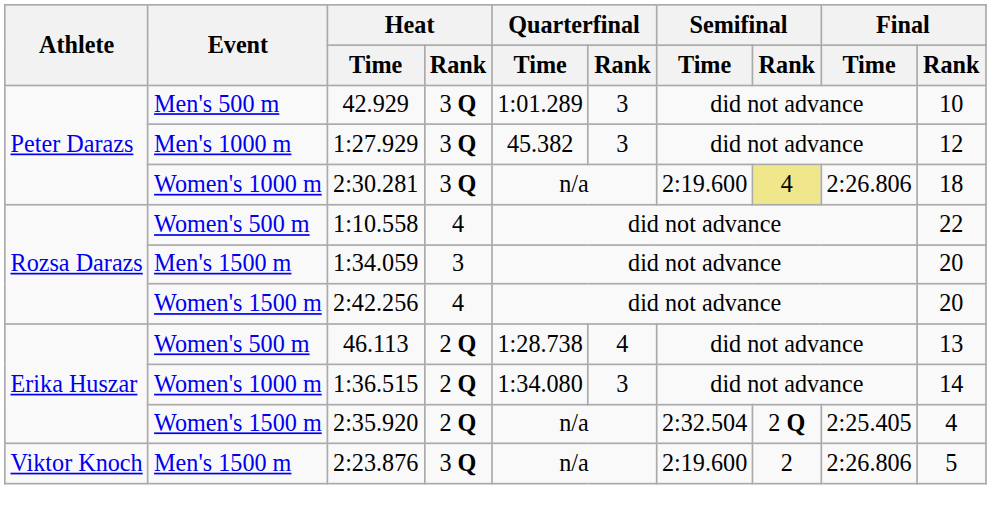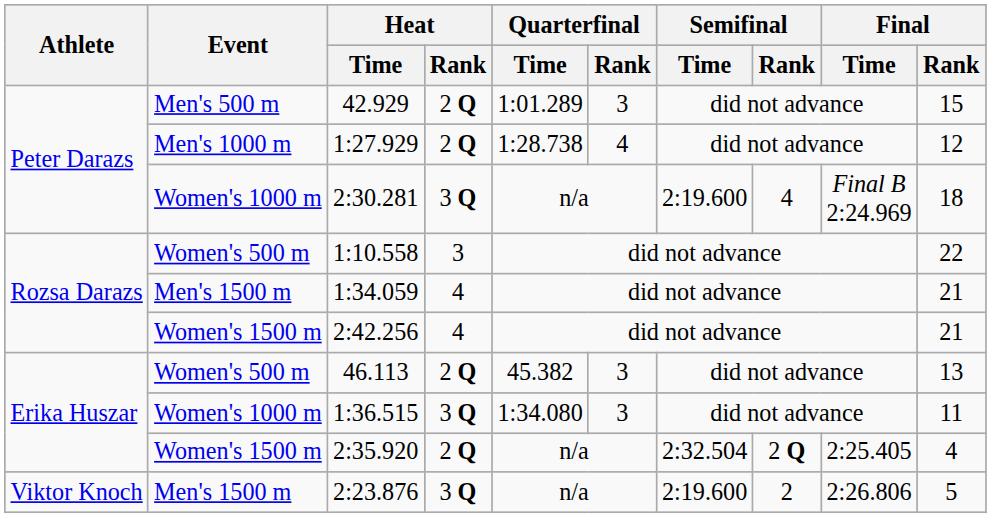42.929 | Heat / Rank: 3 Q -> 2 Q
42.929 | Final / Rank: 10 -> 15
1:27.929 | Heat / Rank: 3 Q -> 2 Q
1:27.929 | Quarterfinal / Time: 45.382 -> 1:28.738
1:27.929 | Quarterfinal / Rank: 3 -> 4
2:30.281 | Semifinal / Rank: khaki background -> no background
2:30.281 | Final / Time: 2:26.806 -> Final B 2:24.969
1:10.558 | Heat / Rank: 4 -> 3
1:34.059 | Heat / Rank: 3 -> 4
1:34.059 | Final / Rank: 20 -> 21
2:42.256 | Final / Rank: 20 -> 21
46.113 | Quarterfinal / Time: 1:28.738 -> 45.382
46.113 | Quarterfinal / Rank: 4 -> 3
1:36.515 | Heat / Rank: 2 Q -> 3 Q
1:36.515 | Final / Rank: 14 -> 11
